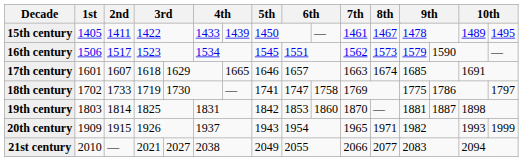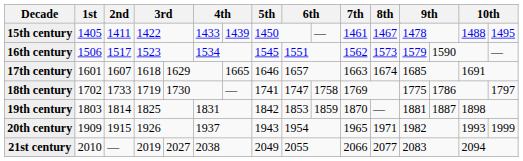15th century | column 20: 1489 -> 1488
19th century | column 13: 1860 -> 1859
21st century | column 6: 2021 -> 2019
